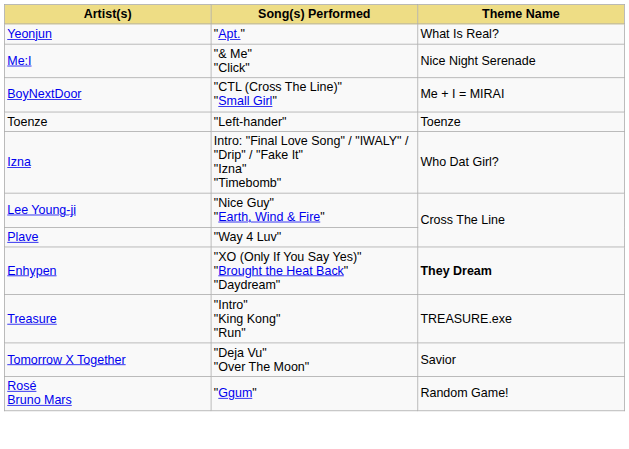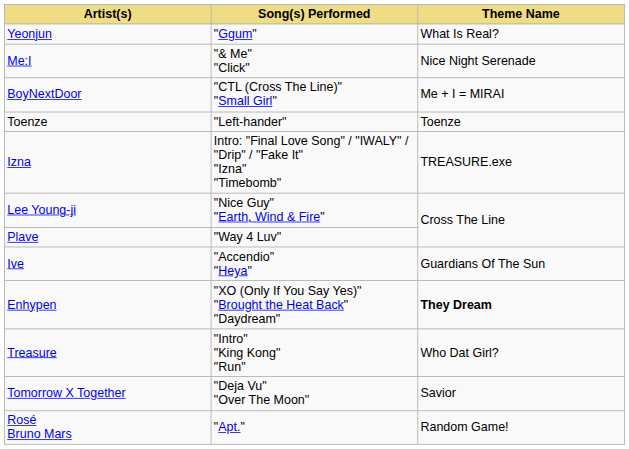Yeonjun | Song(s) Performed: "Apt." -> "Ggum"
Izna | Theme Name: Who Dat Girl? -> TREASURE.exe
+ row: Ive | "Accendio" "Heya" | Guardians Of The Sun
Treasure | Theme Name: TREASURE.exe -> Who Dat Girl?
Rosé Bruno Mars | Song(s) Performed: "Ggum" -> "Apt."
